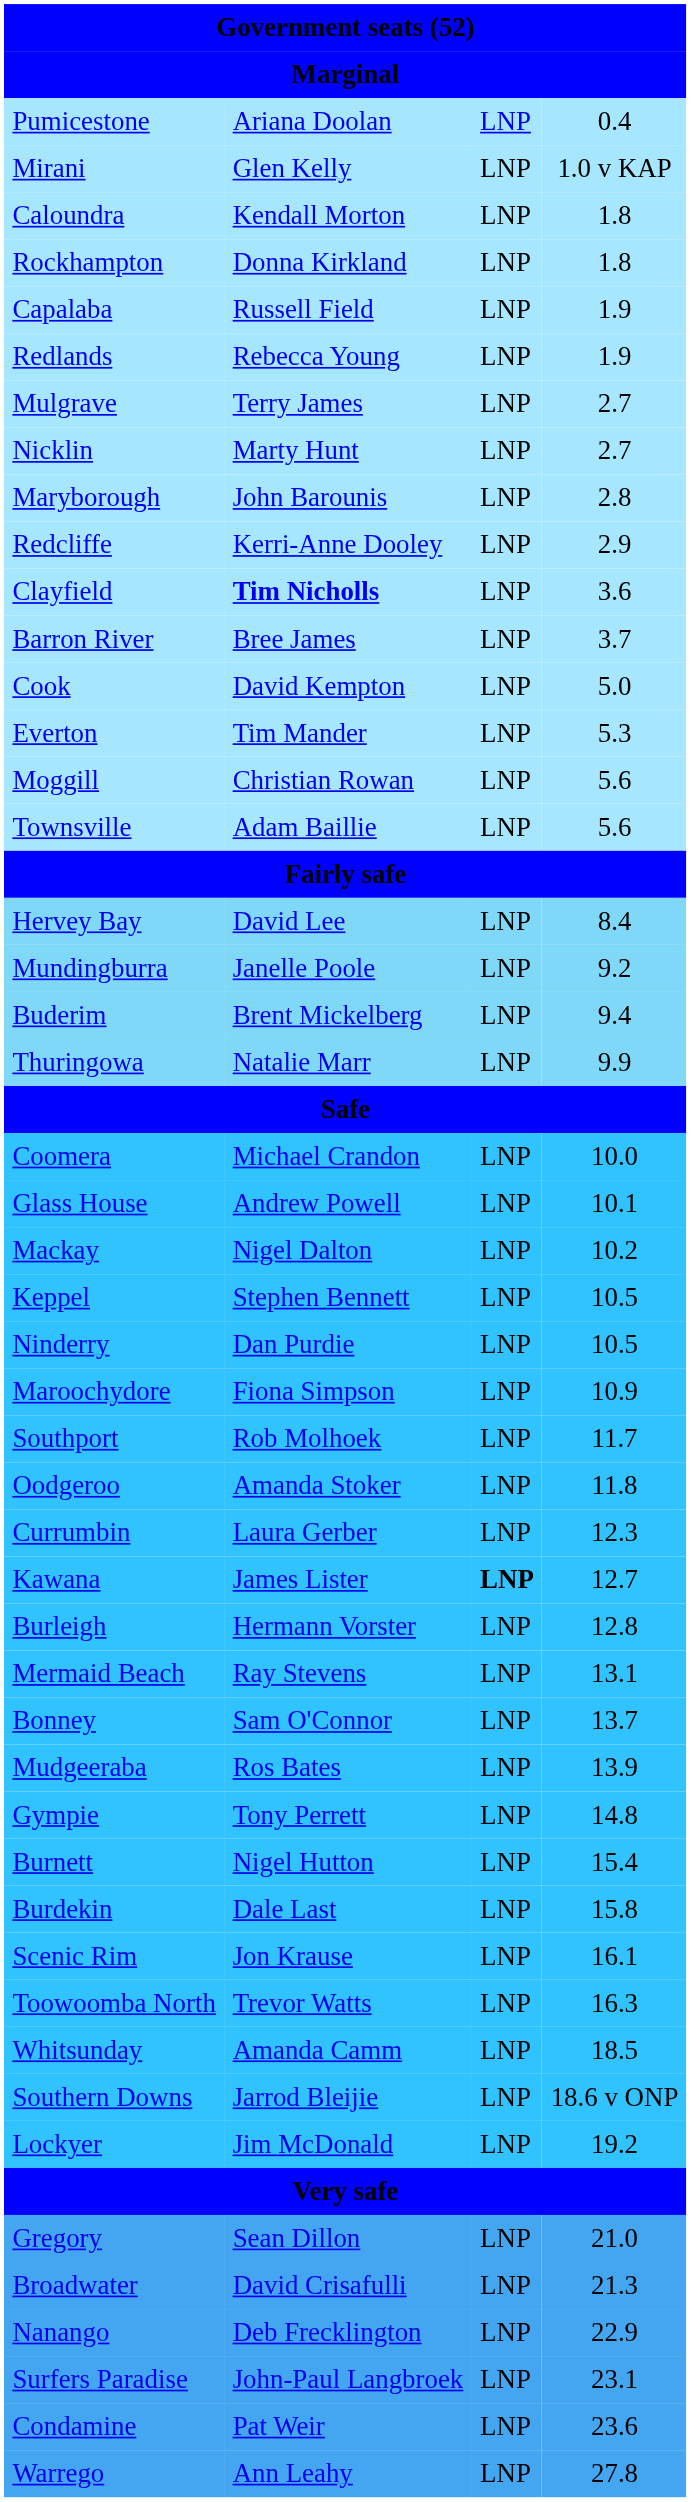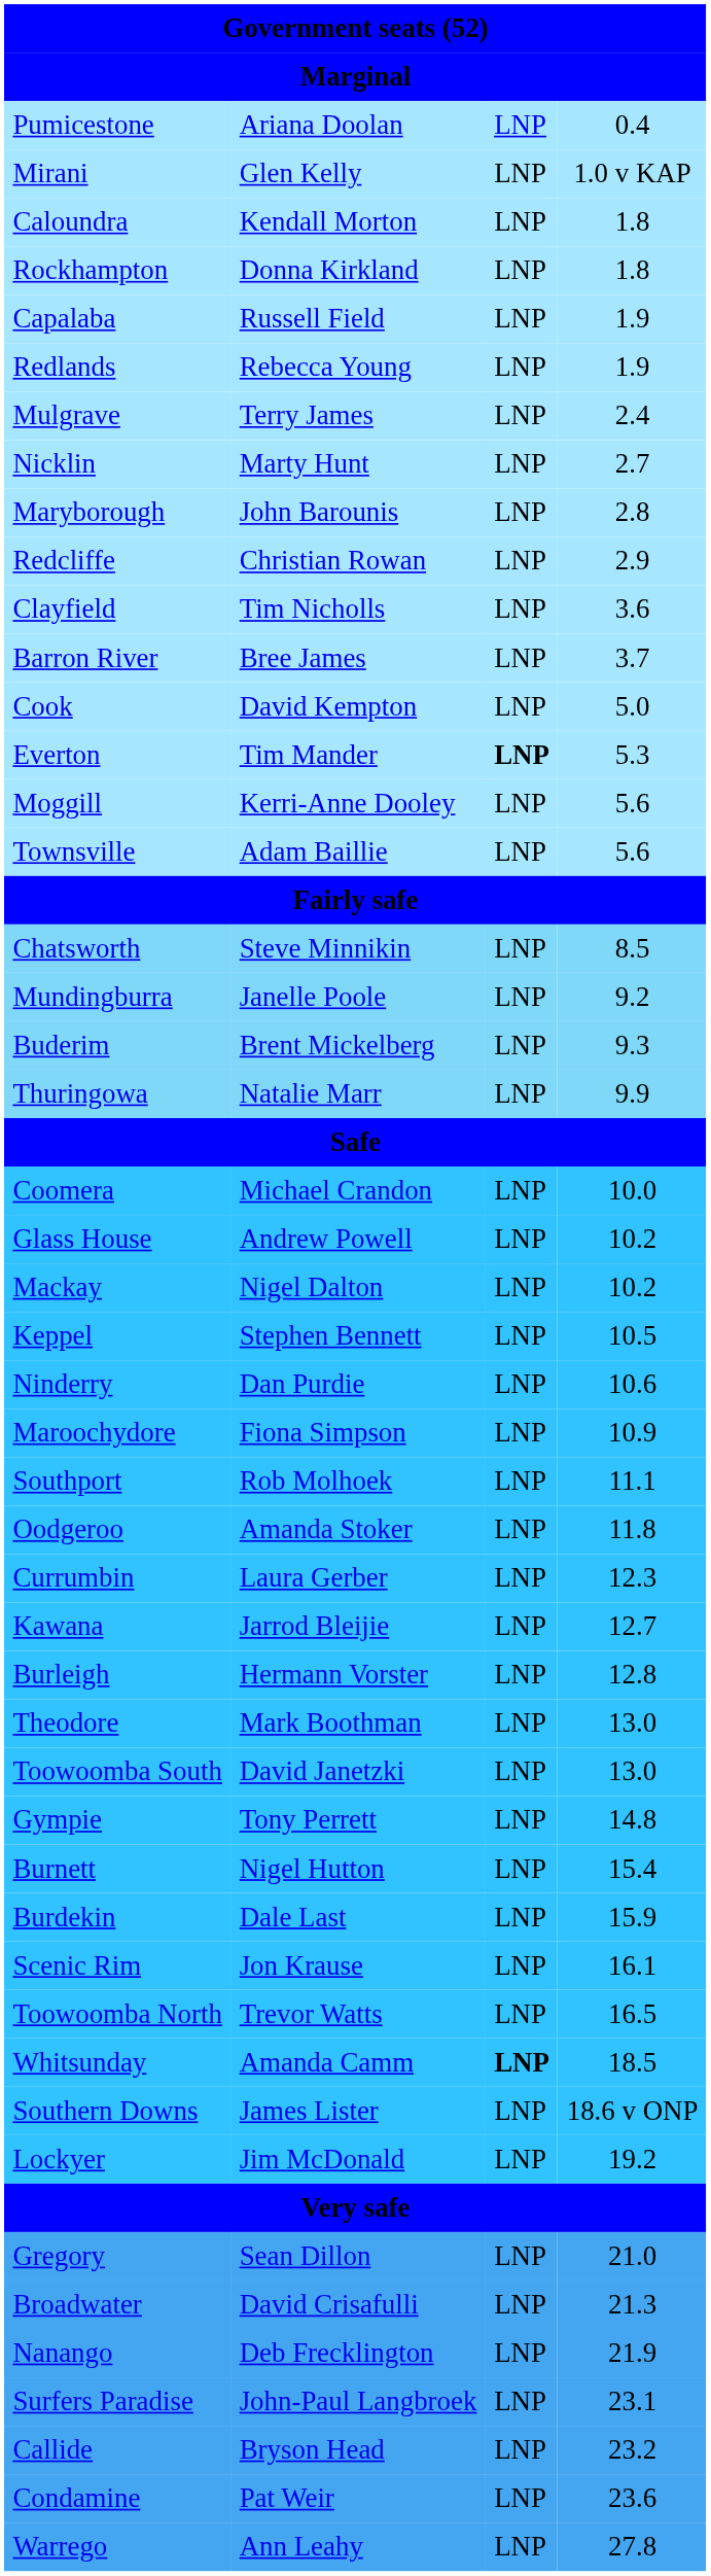Mulgrave | column 4: 2.7 -> 2.4
Redcliffe | column 2: Kerri-Anne Dooley -> Christian Rowan
Clayfield | column 2: bold -> normal
Everton | column 3: normal -> bold
Moggill | column 2: Christian Rowan -> Kerri-Anne Dooley
- row: Hervey Bay | David Lee | LNP | 8.4
+ row: Chatsworth | Steve Minnikin | LNP | 8.5
Buderim | column 4: 9.4 -> 9.3
Glass House | column 4: 10.1 -> 10.2
Ninderry | column 4: 10.5 -> 10.6
Southport | column 4: 11.7 -> 11.1
Kawana | column 2: James Lister -> Jarrod Bleijie
Kawana | column 3: bold -> normal
+ row: Theodore | Mark Boothman | LNP | 13.0
+ row: Toowoomba South | David Janetzki | LNP | 13.0
- row: Mermaid Beach | Ray Stevens | LNP | 13.1
- row: Bonney | Sam O'Connor | LNP | 13.7
- row: Mudgeeraba | Ros Bates | LNP | 13.9
Burdekin | column 4: 15.8 -> 15.9
Toowoomba North | column 4: 16.3 -> 16.5
Whitsunday | column 3: normal -> bold
Southern Downs | column 2: Jarrod Bleijie -> James Lister
Nanango | column 4: 22.9 -> 21.9
+ row: Callide | Bryson Head | LNP | 23.2
